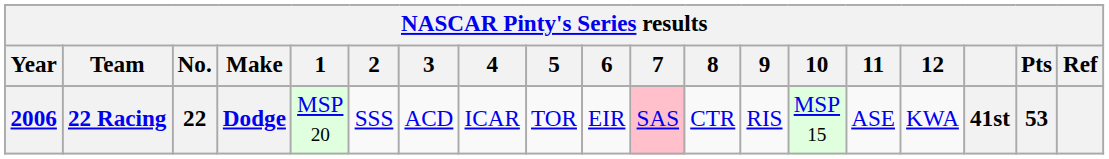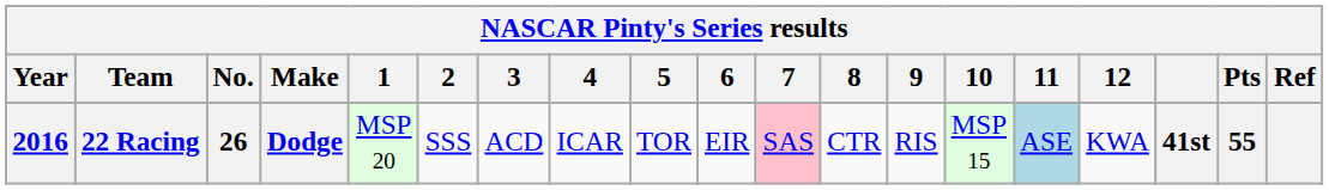22 Racing | Year: 2006 -> 2016
22 Racing | No.: 22 -> 26
22 Racing | 11: no background -> lightblue background
22 Racing | Pts: 53 -> 55
